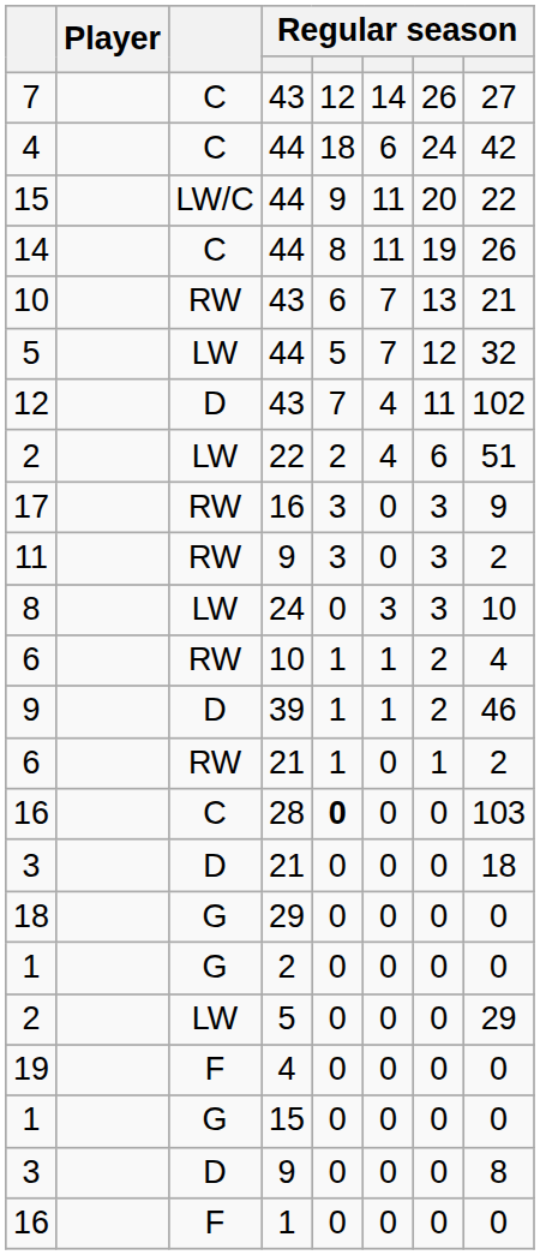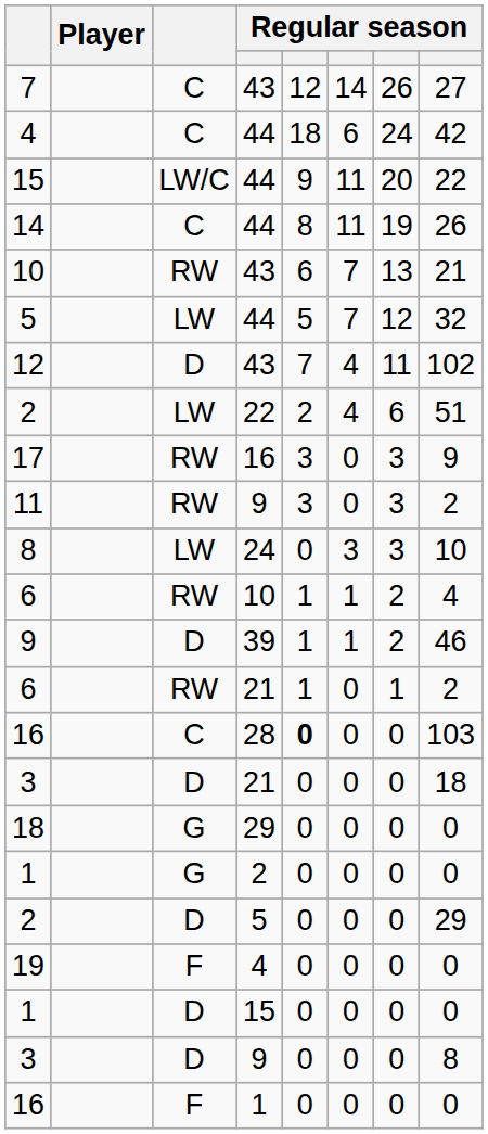2 / 5 | column 3: LW -> D
1 / 15 | column 3: G -> D
